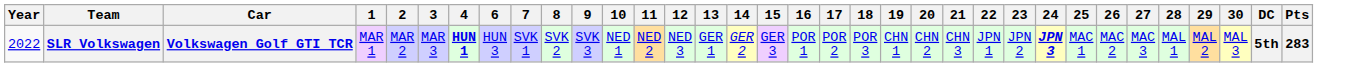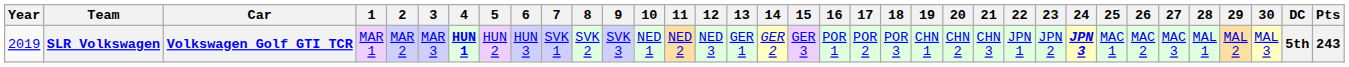+ column: 5 | HUN 2
SLR Volkswagen | Year: 2022 -> 2019
SLR Volkswagen | Pts: 283 -> 243
